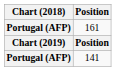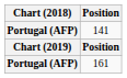rows swapped: 161 <-> 141
